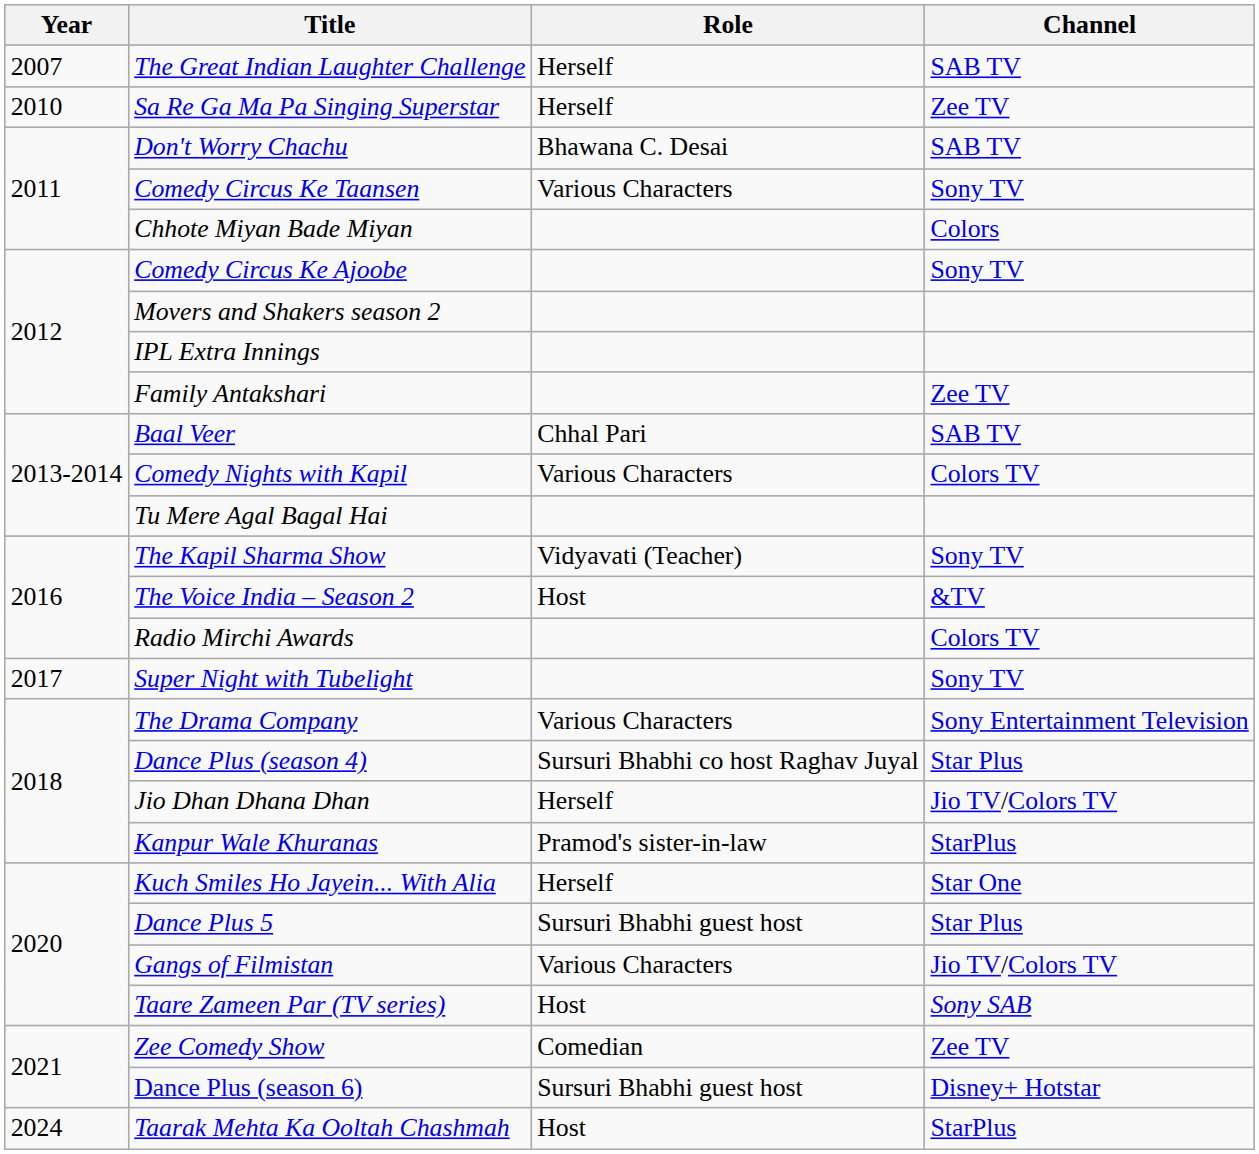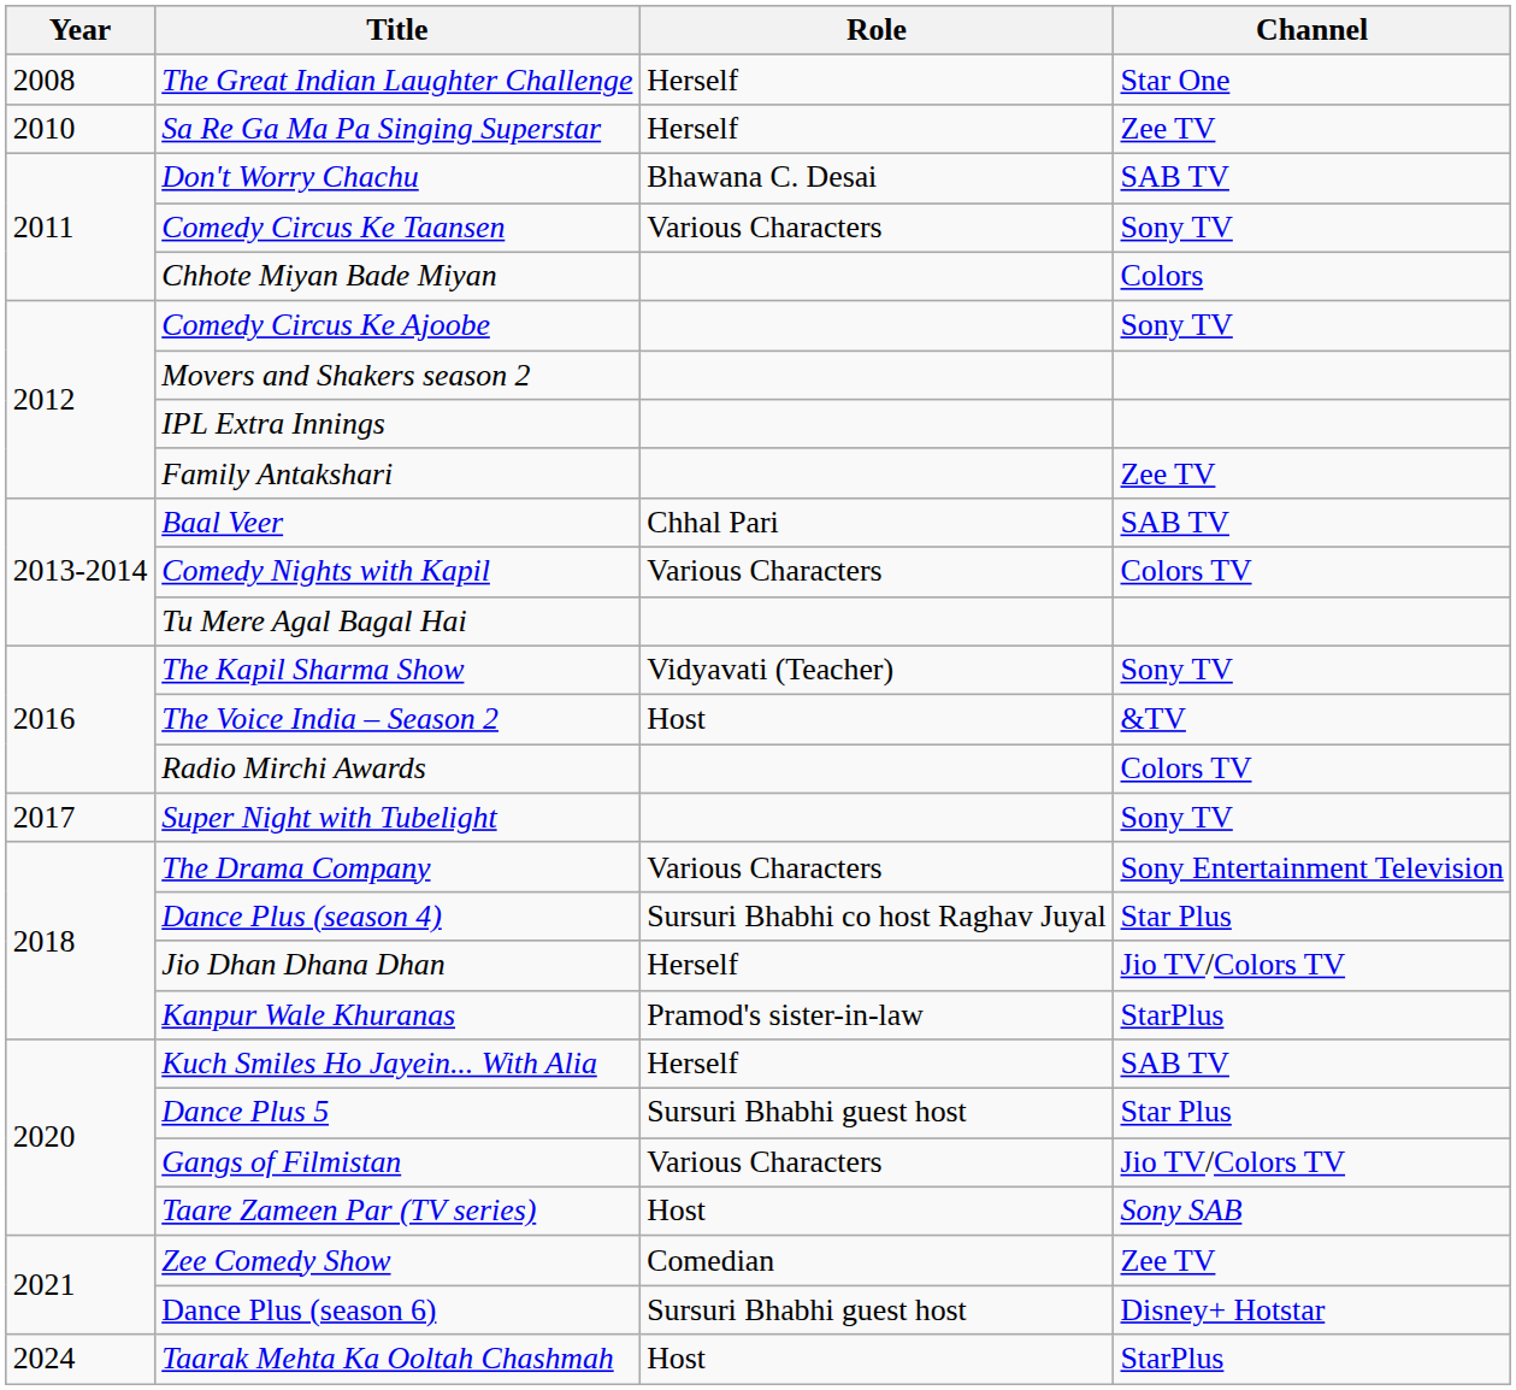The Great Indian Laughter Challenge | Year: 2007 -> 2008
The Great Indian Laughter Challenge | Channel: SAB TV -> Star One
Kuch Smiles Ho Jayein... With Alia | Channel: Star One -> SAB TV
